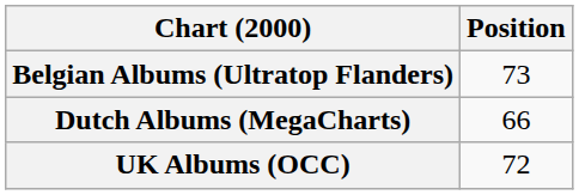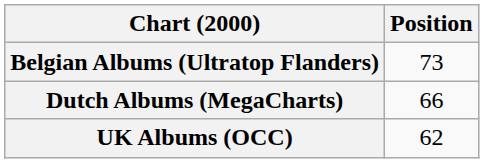UK Albums (OCC) | Position: 72 -> 62
